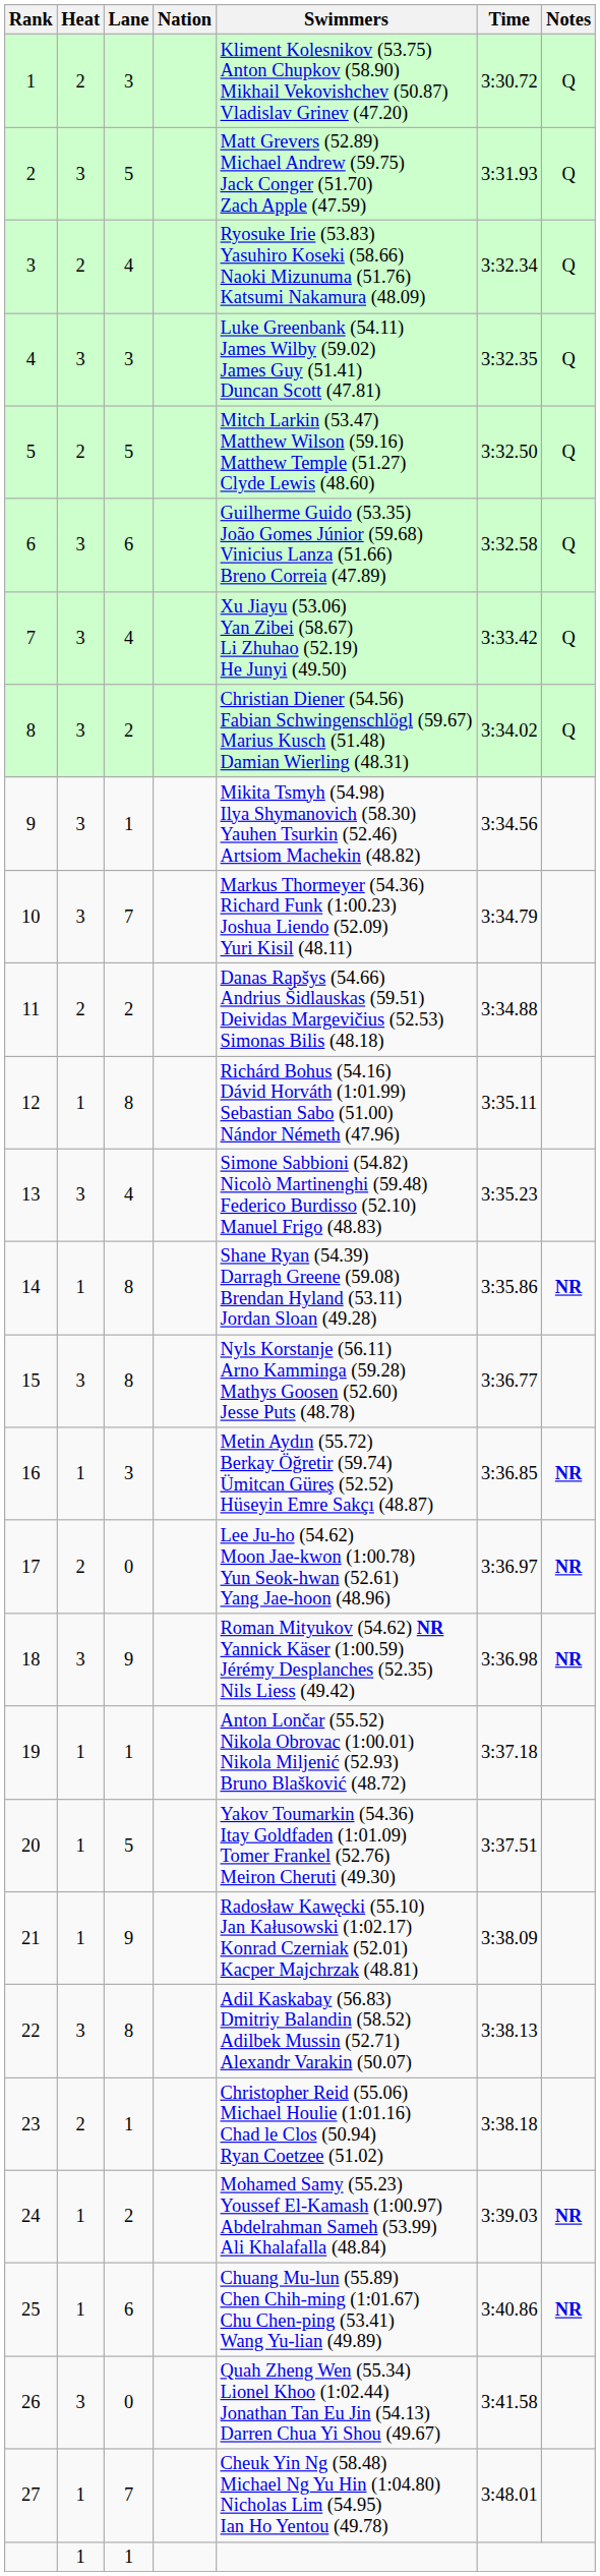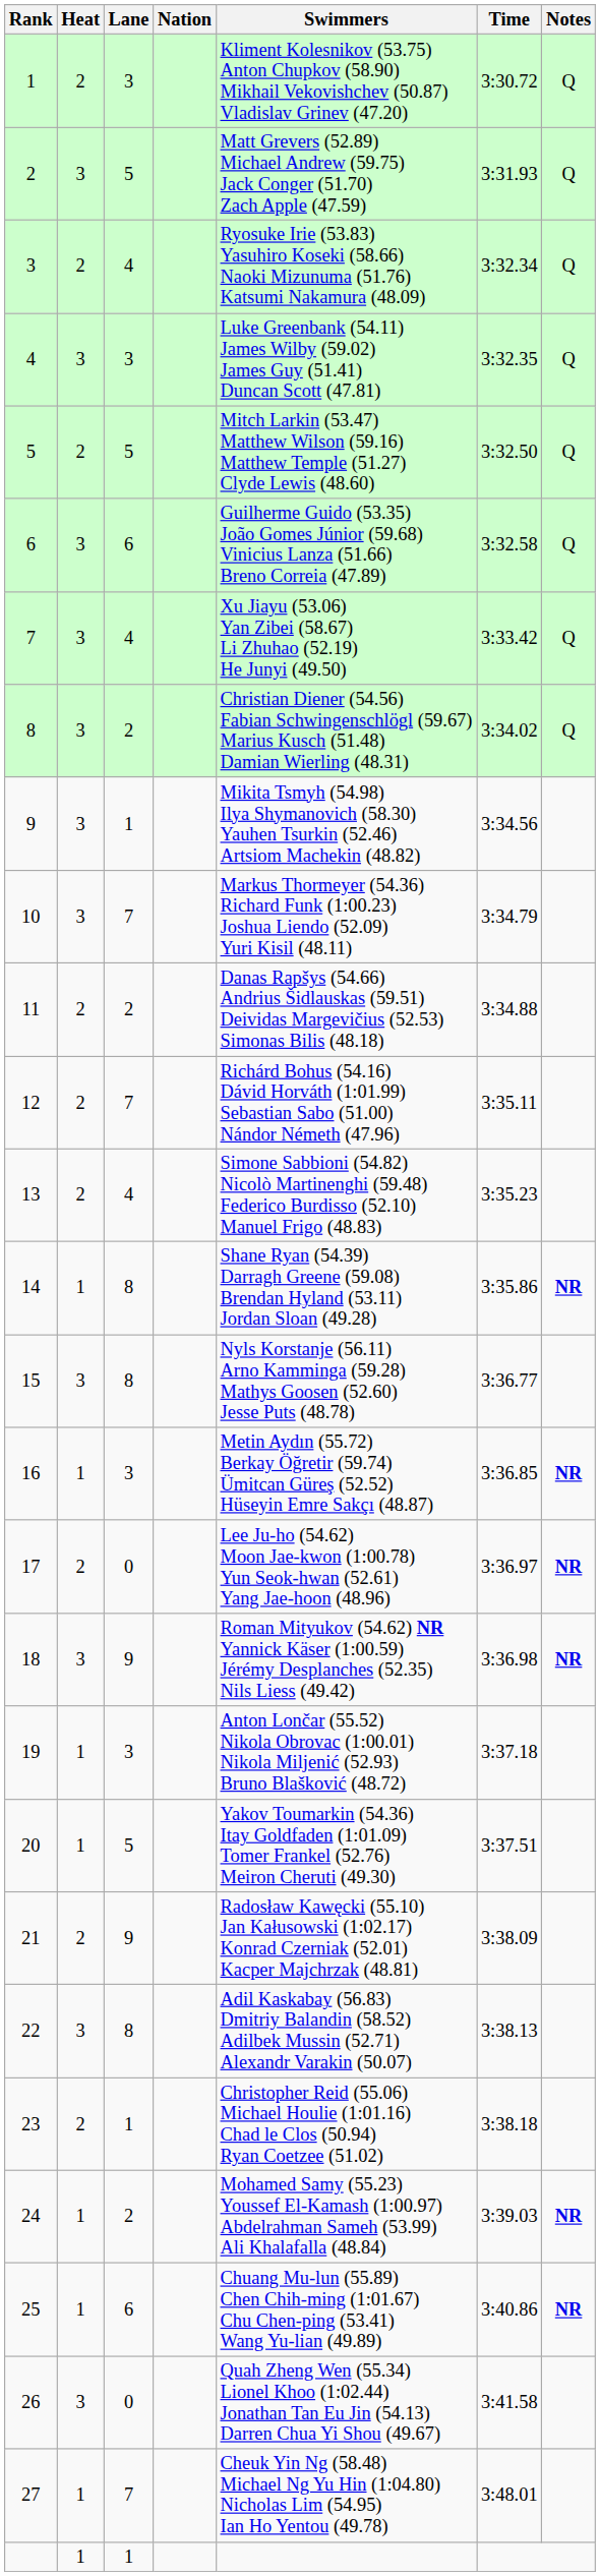12 | Heat: 1 -> 2
12 | Lane: 8 -> 7
13 | Heat: 3 -> 2
19 | Lane: 1 -> 3
21 | Heat: 1 -> 2
